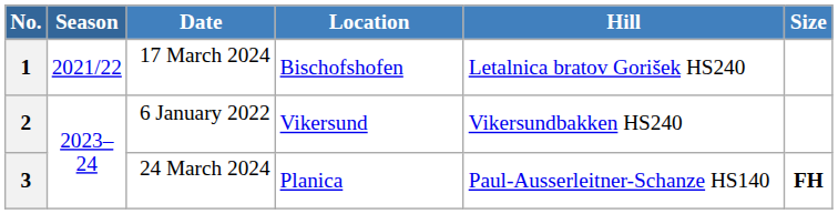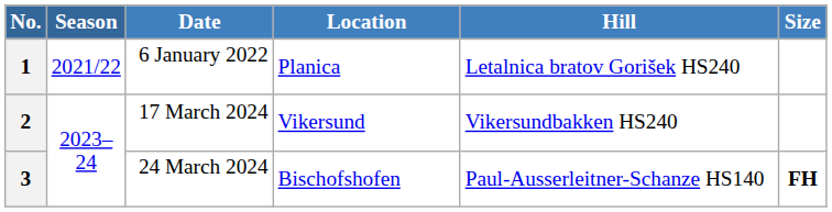1 | Date: 17 March 2024 -> 6 January 2022
1 | Location: Bischofshofen -> Planica
2 | Date: 6 January 2022 -> 17 March 2024
3 | Location: Planica -> Bischofshofen
